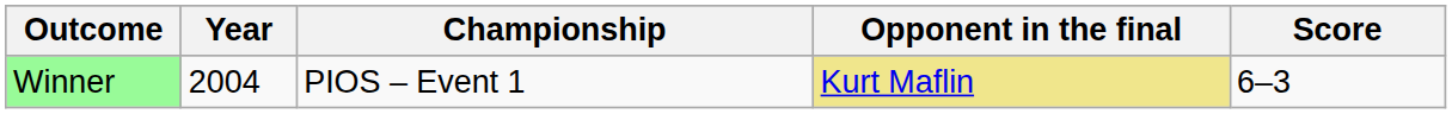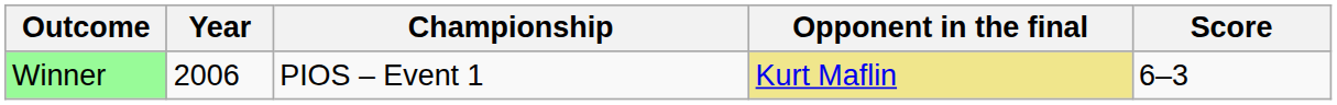Winner | Year: 2004 -> 2006
